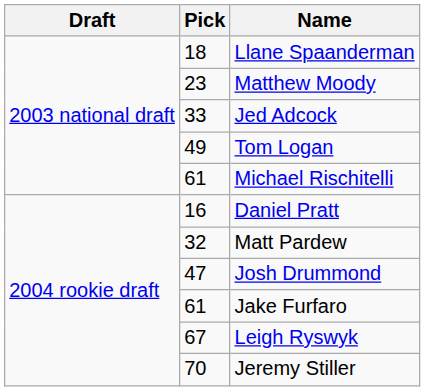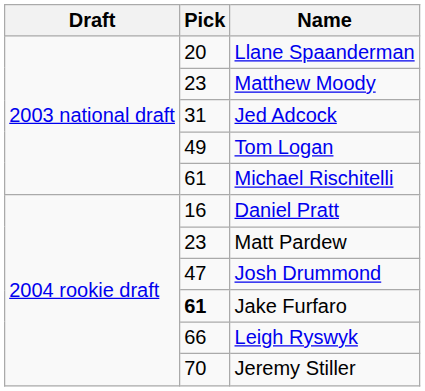Llane Spaanderman | Pick: 18 -> 20
Jed Adcock | Pick: 33 -> 31
Matt Pardew | Pick: 32 -> 23
Jake Furfaro | Pick: normal -> bold
Leigh Ryswyk | Pick: 67 -> 66
